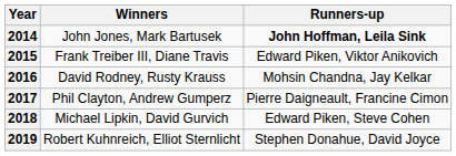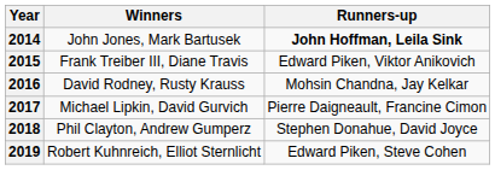2017 | Winners: Phil Clayton, Andrew Gumperz -> Michael Lipkin, David Gurvich
2018 | Winners: Michael Lipkin, David Gurvich -> Phil Clayton, Andrew Gumperz
2018 | Runners-up: Edward Piken, Steve Cohen -> Stephen Donahue, David Joyce
2019 | Runners-up: Stephen Donahue, David Joyce -> Edward Piken, Steve Cohen
